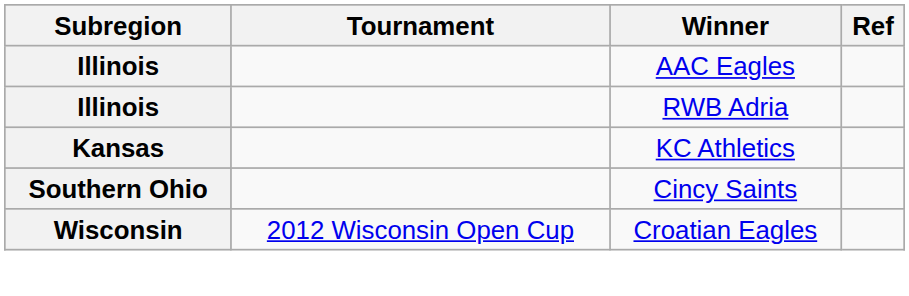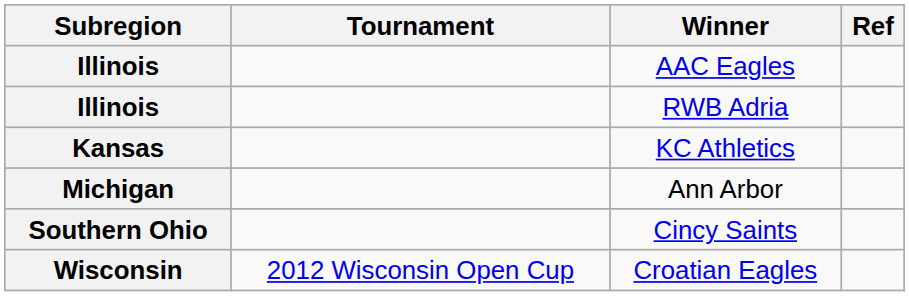+ row: Michigan | Ann Arbor
